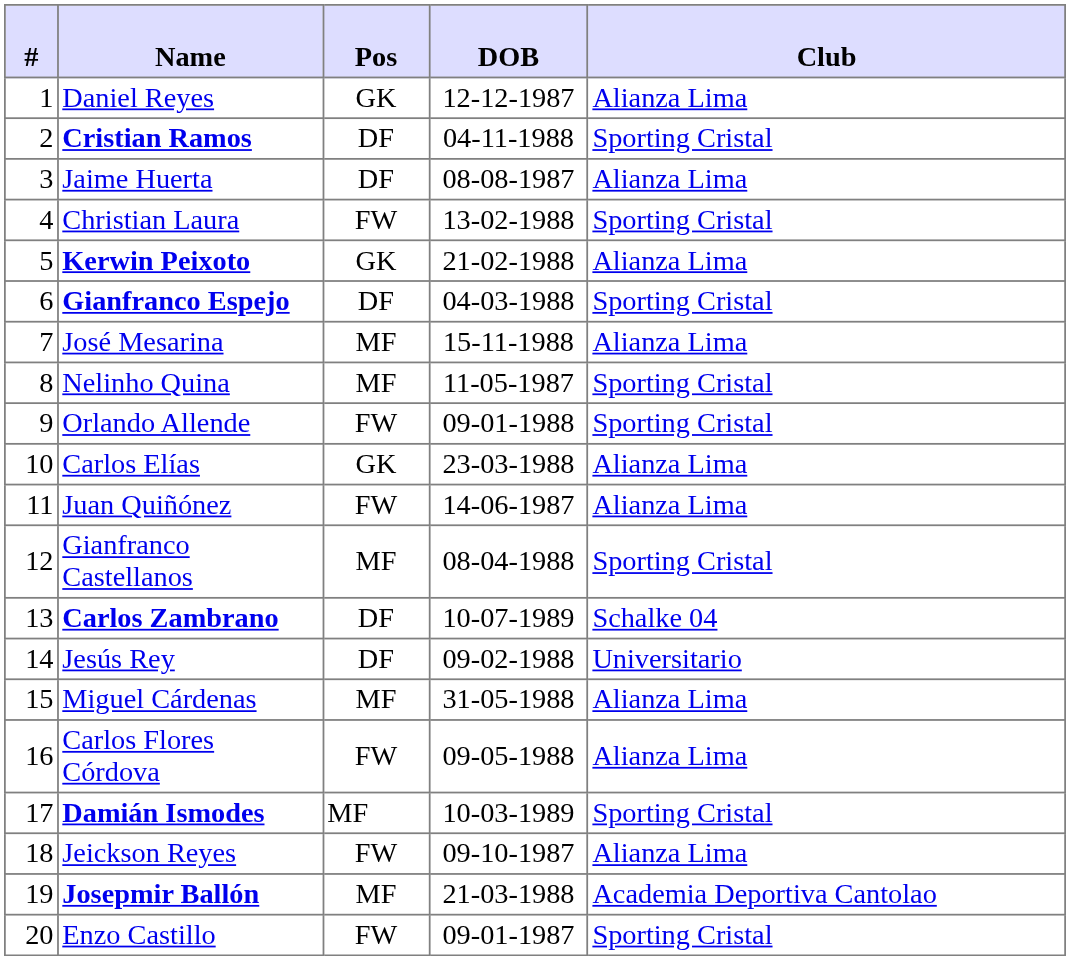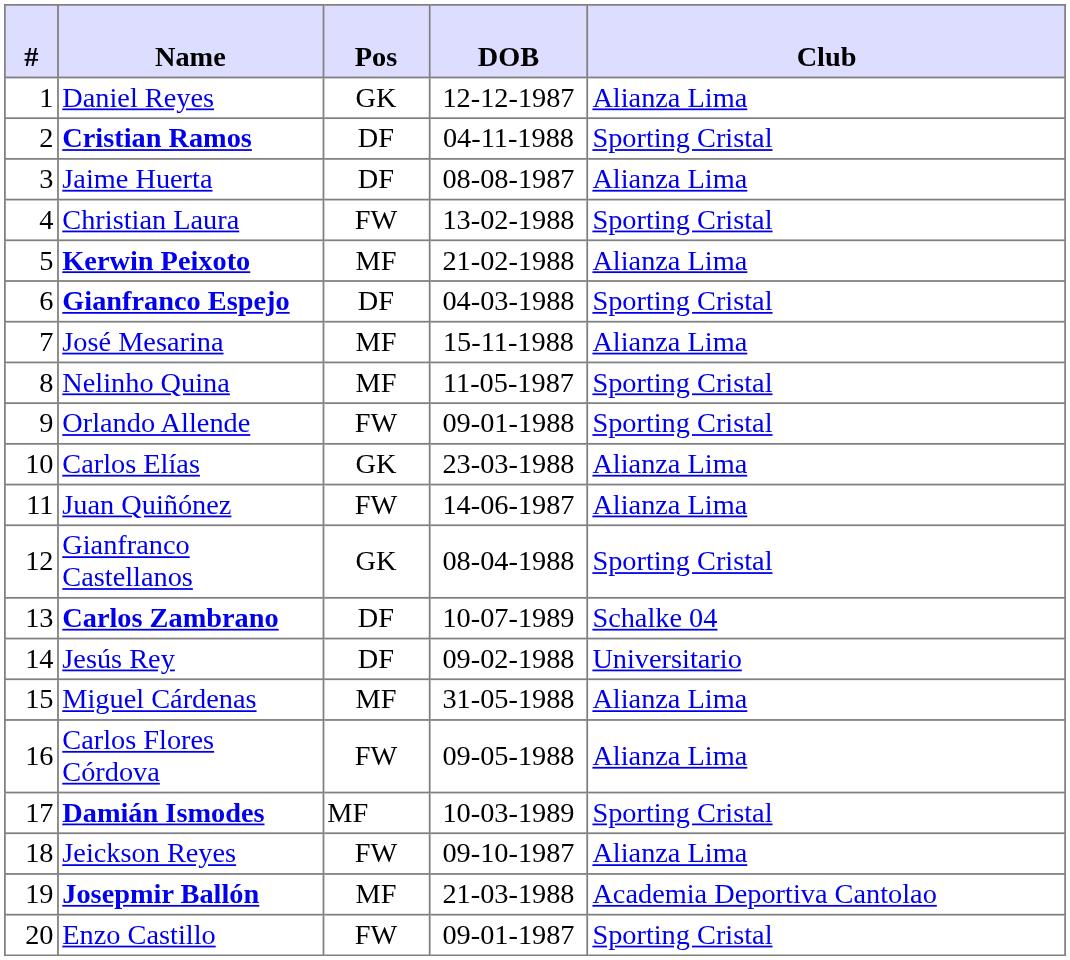Kerwin Peixoto | Pos: GK -> MF
Gianfranco Castellanos | Pos: MF -> GK
